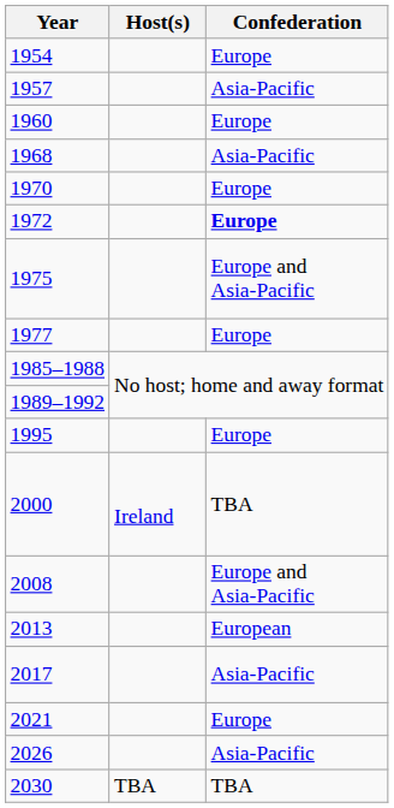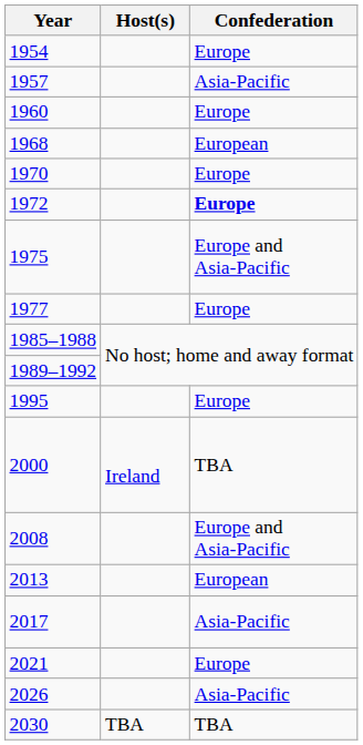1968 | Confederation: Asia-Pacific -> European
